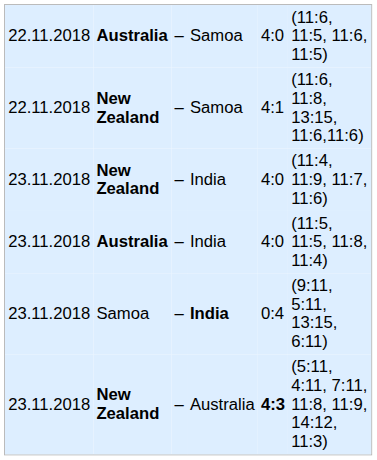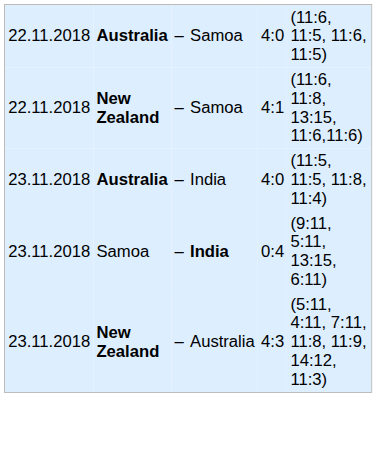- row: 23.11.2018 | New Zealand | – | India | 4:0 | (11:4, 11:9, 11:7, 11:6)
New Zealand / Australia | column 5: bold -> normal
